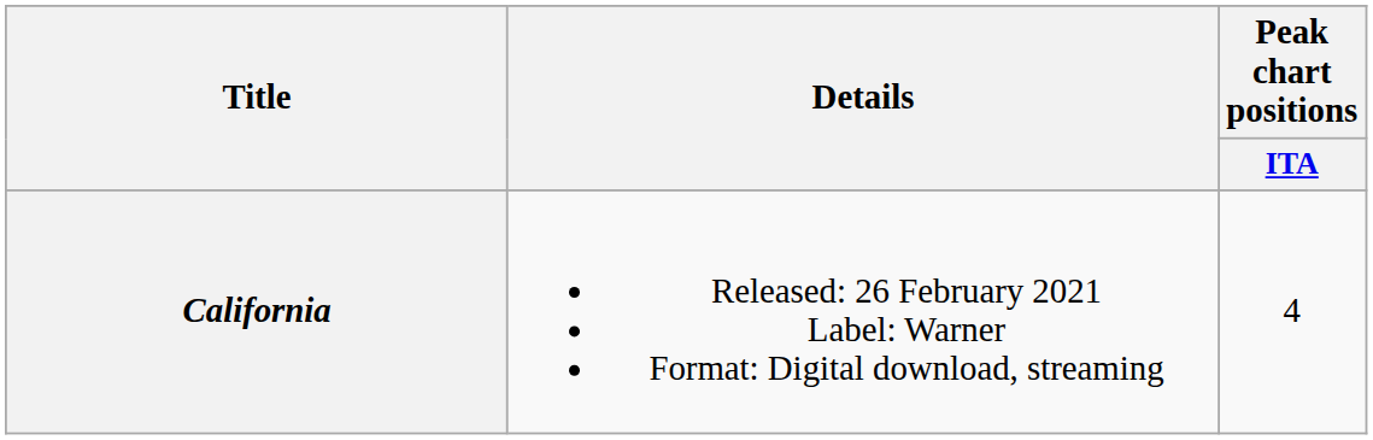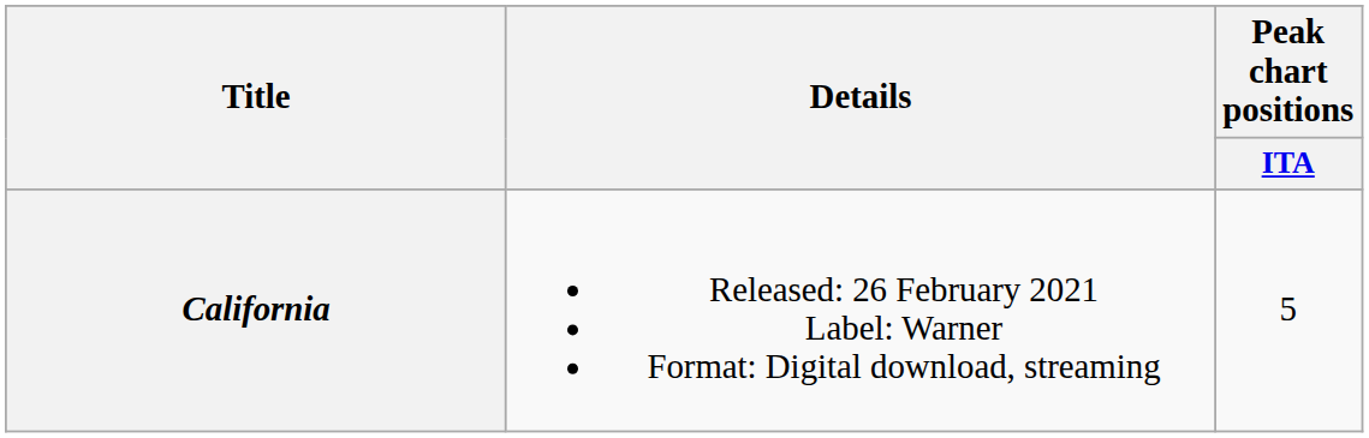California | Peak chart positions / ITA: 4 -> 5
